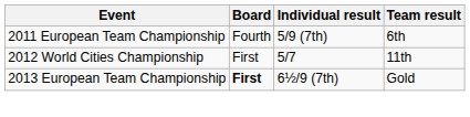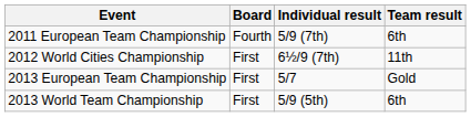2012 World Cities Championship | Individual result: 5/7 -> 6½/9 (7th)
2013 European Team Championship | Board: bold -> normal
2013 European Team Championship | Individual result: 6½/9 (7th) -> 5/7
+ row: 2013 World Team Championship | First | 5/9 (5th) | 6th
